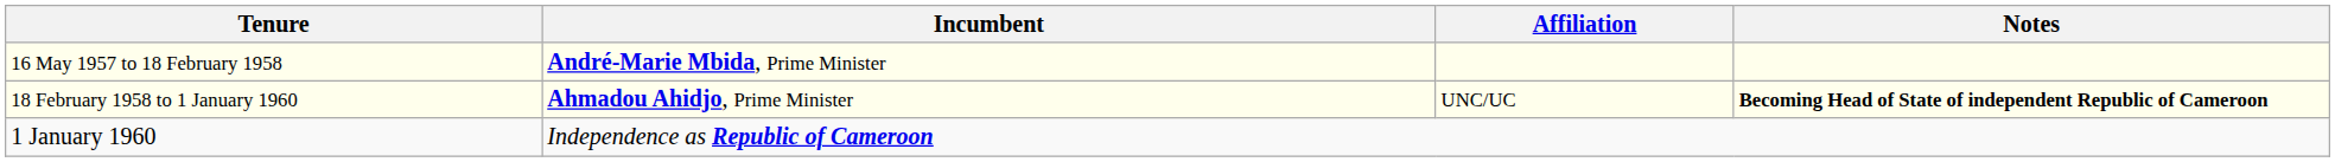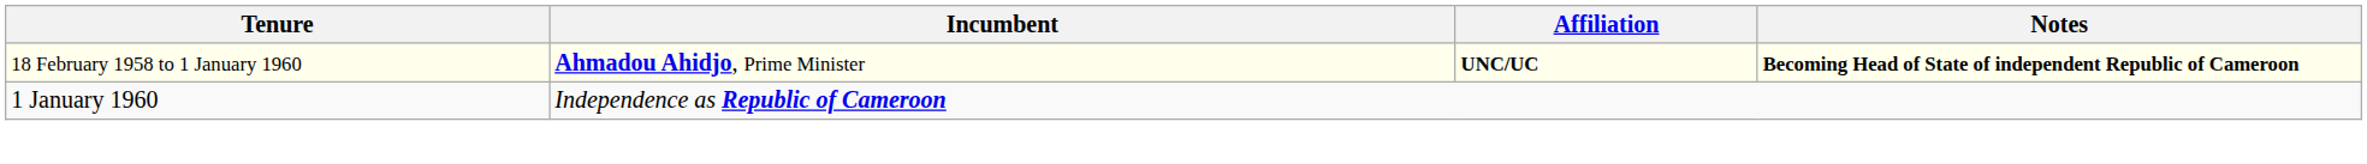- row: 16 May 1957 to 18 February 1958 | André-Marie Mbida, Prime Minister
18 February 1958 to 1 January 1960 | Affiliation: normal -> bold
